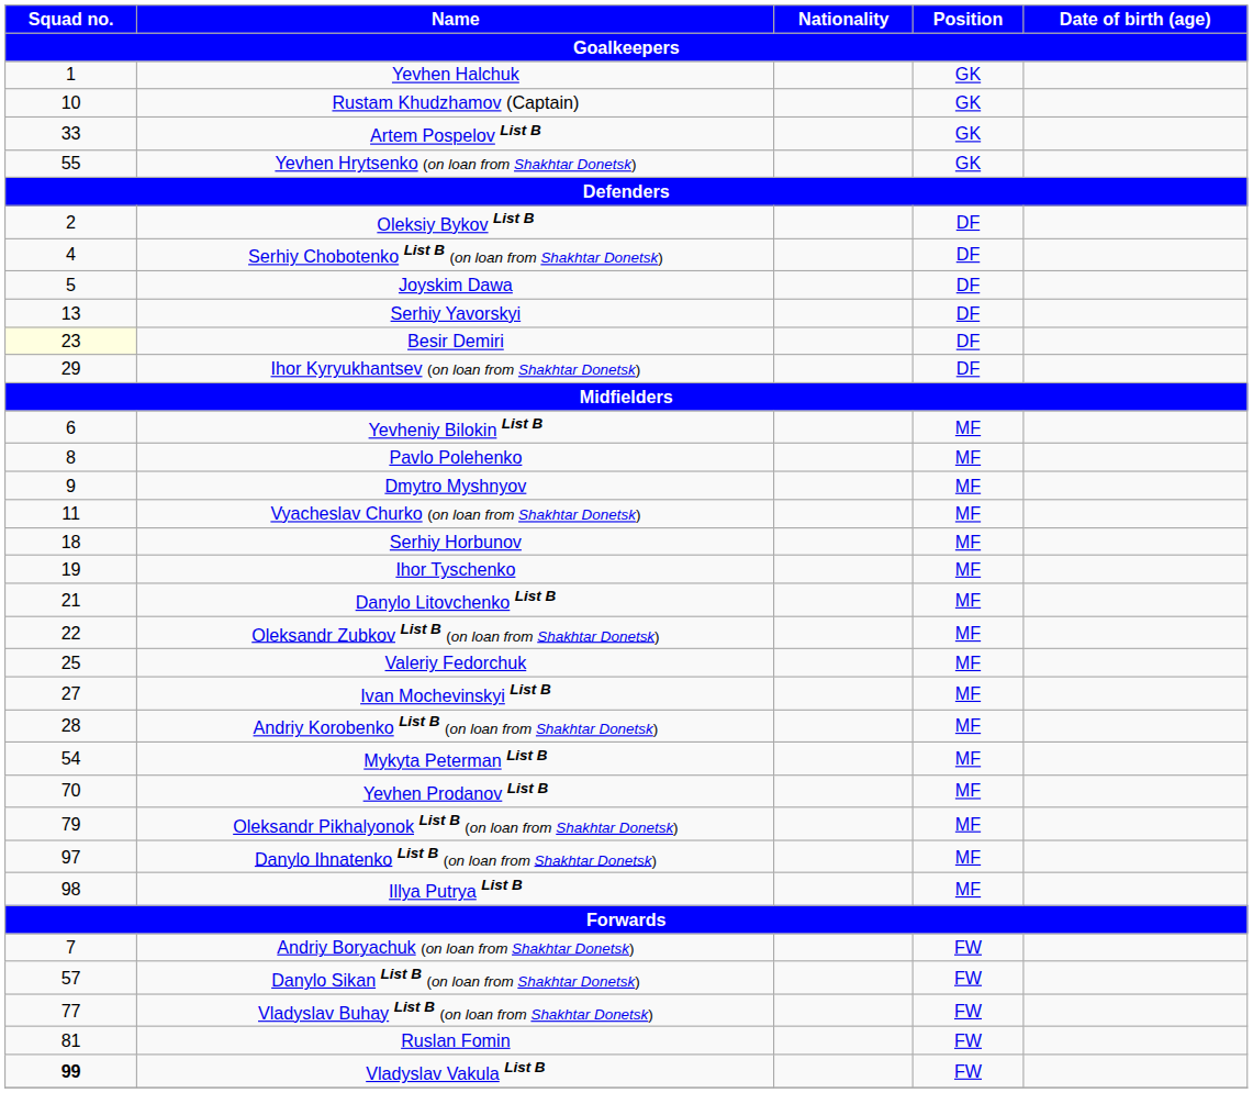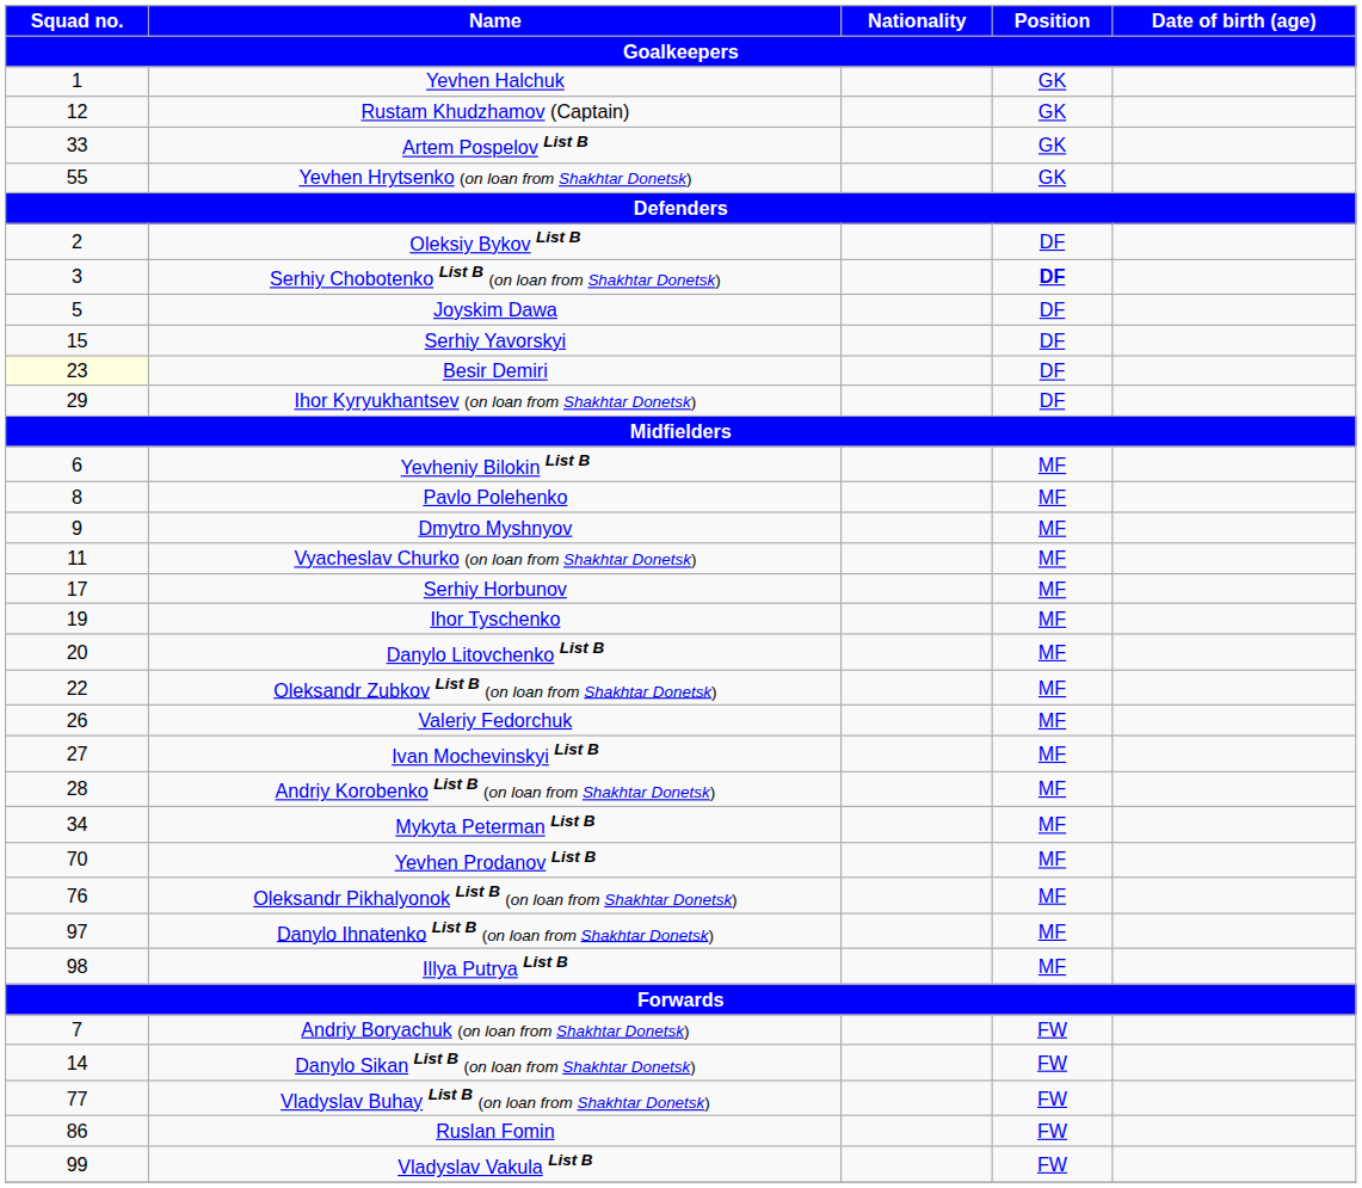Rustam Khudzhamov (Captain) | Squad no. / Goalkeepers: 10 -> 12
Serhiy Chobotenko List B (on loan from Shakhtar Donetsk) | Squad no. / Goalkeepers: 4 -> 3
Serhiy Chobotenko List B (on loan from Shakhtar Donetsk) | Position / Goalkeepers: normal -> bold
Serhiy Yavorskyi | Squad no. / Goalkeepers: 13 -> 15
Serhiy Horbunov | Squad no. / Goalkeepers: 18 -> 17
Danylo Litovchenko List B | Squad no. / Goalkeepers: 21 -> 20
Valeriy Fedorchuk | Squad no. / Goalkeepers: 25 -> 26
Mykyta Peterman List B | Squad no. / Goalkeepers: 54 -> 34
Oleksandr Pikhalyonok List B (on loan from Shakhtar Donetsk) | Squad no. / Goalkeepers: 79 -> 76
Danylo Sikan List B (on loan from Shakhtar Donetsk) | Squad no. / Goalkeepers: 57 -> 14
Ruslan Fomin | Squad no. / Goalkeepers: 81 -> 86
Vladyslav Vakula List B | Squad no. / Goalkeepers: bold -> normal
